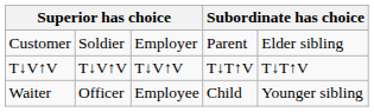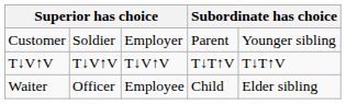Customer | column 5: Elder sibling -> Younger sibling
Waiter | column 5: Younger sibling -> Elder sibling
